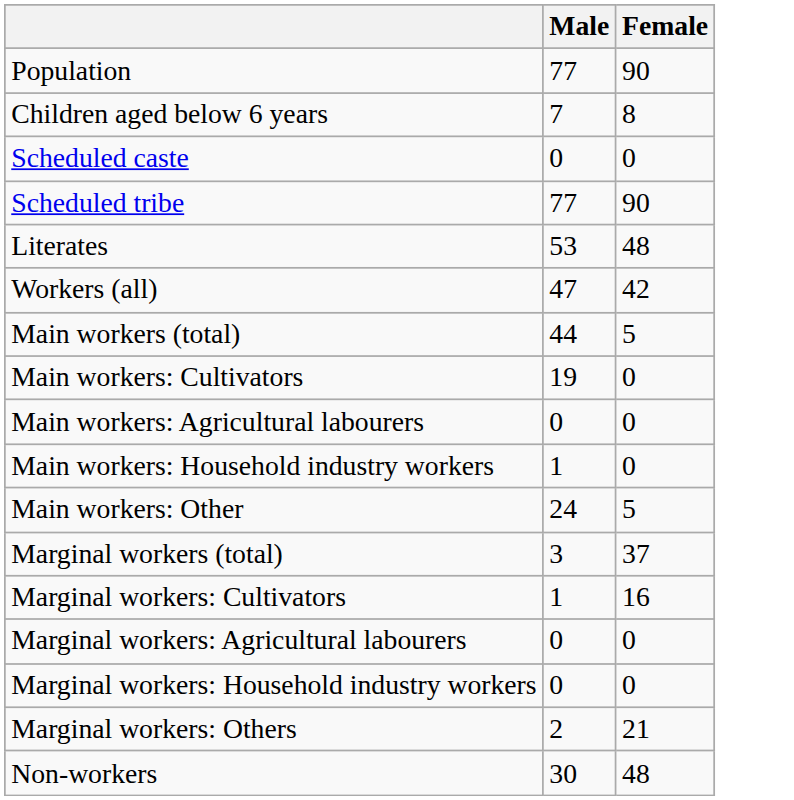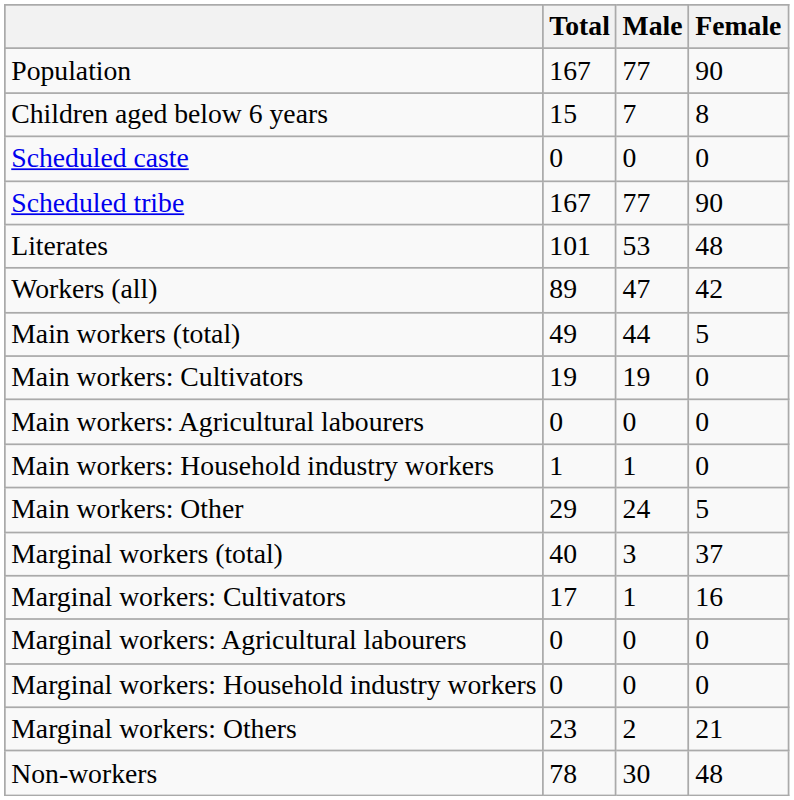+ column: Total | 167 | 15 | 0 | 167 | 101 | 89 | 49 | 19 | 0 | 1 | 29 | 40 | 17 | 0 | 0 | 23 | 78
